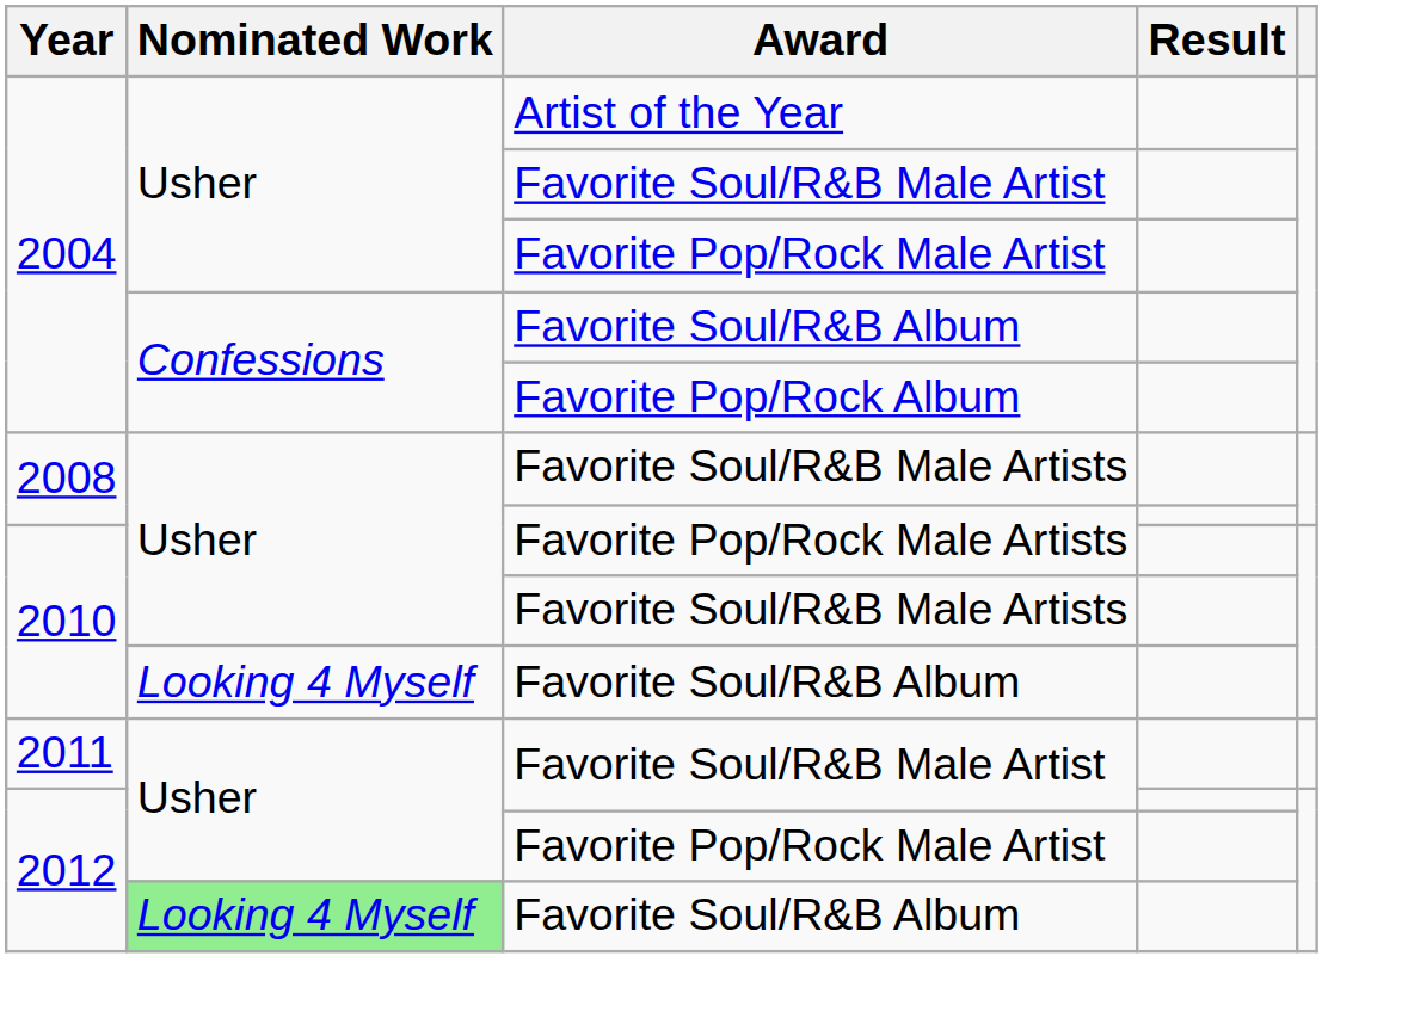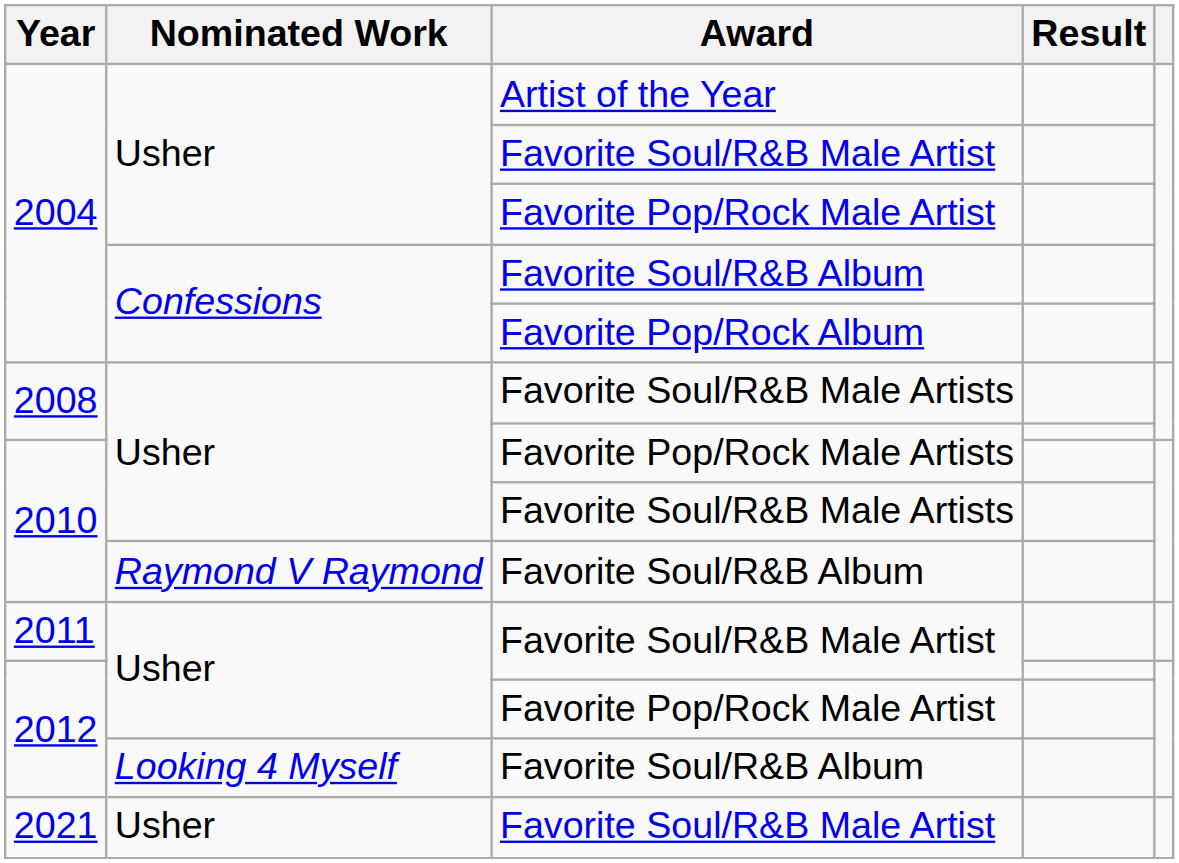2010 / Favorite Soul/R&B Album | Nominated Work: Looking 4 Myself -> Raymond V Raymond
2012 / Favorite Soul/R&B Album | Nominated Work: lightgreen background -> no background
+ row: 2021 | Usher | Favorite Soul/R&B Male Artist
